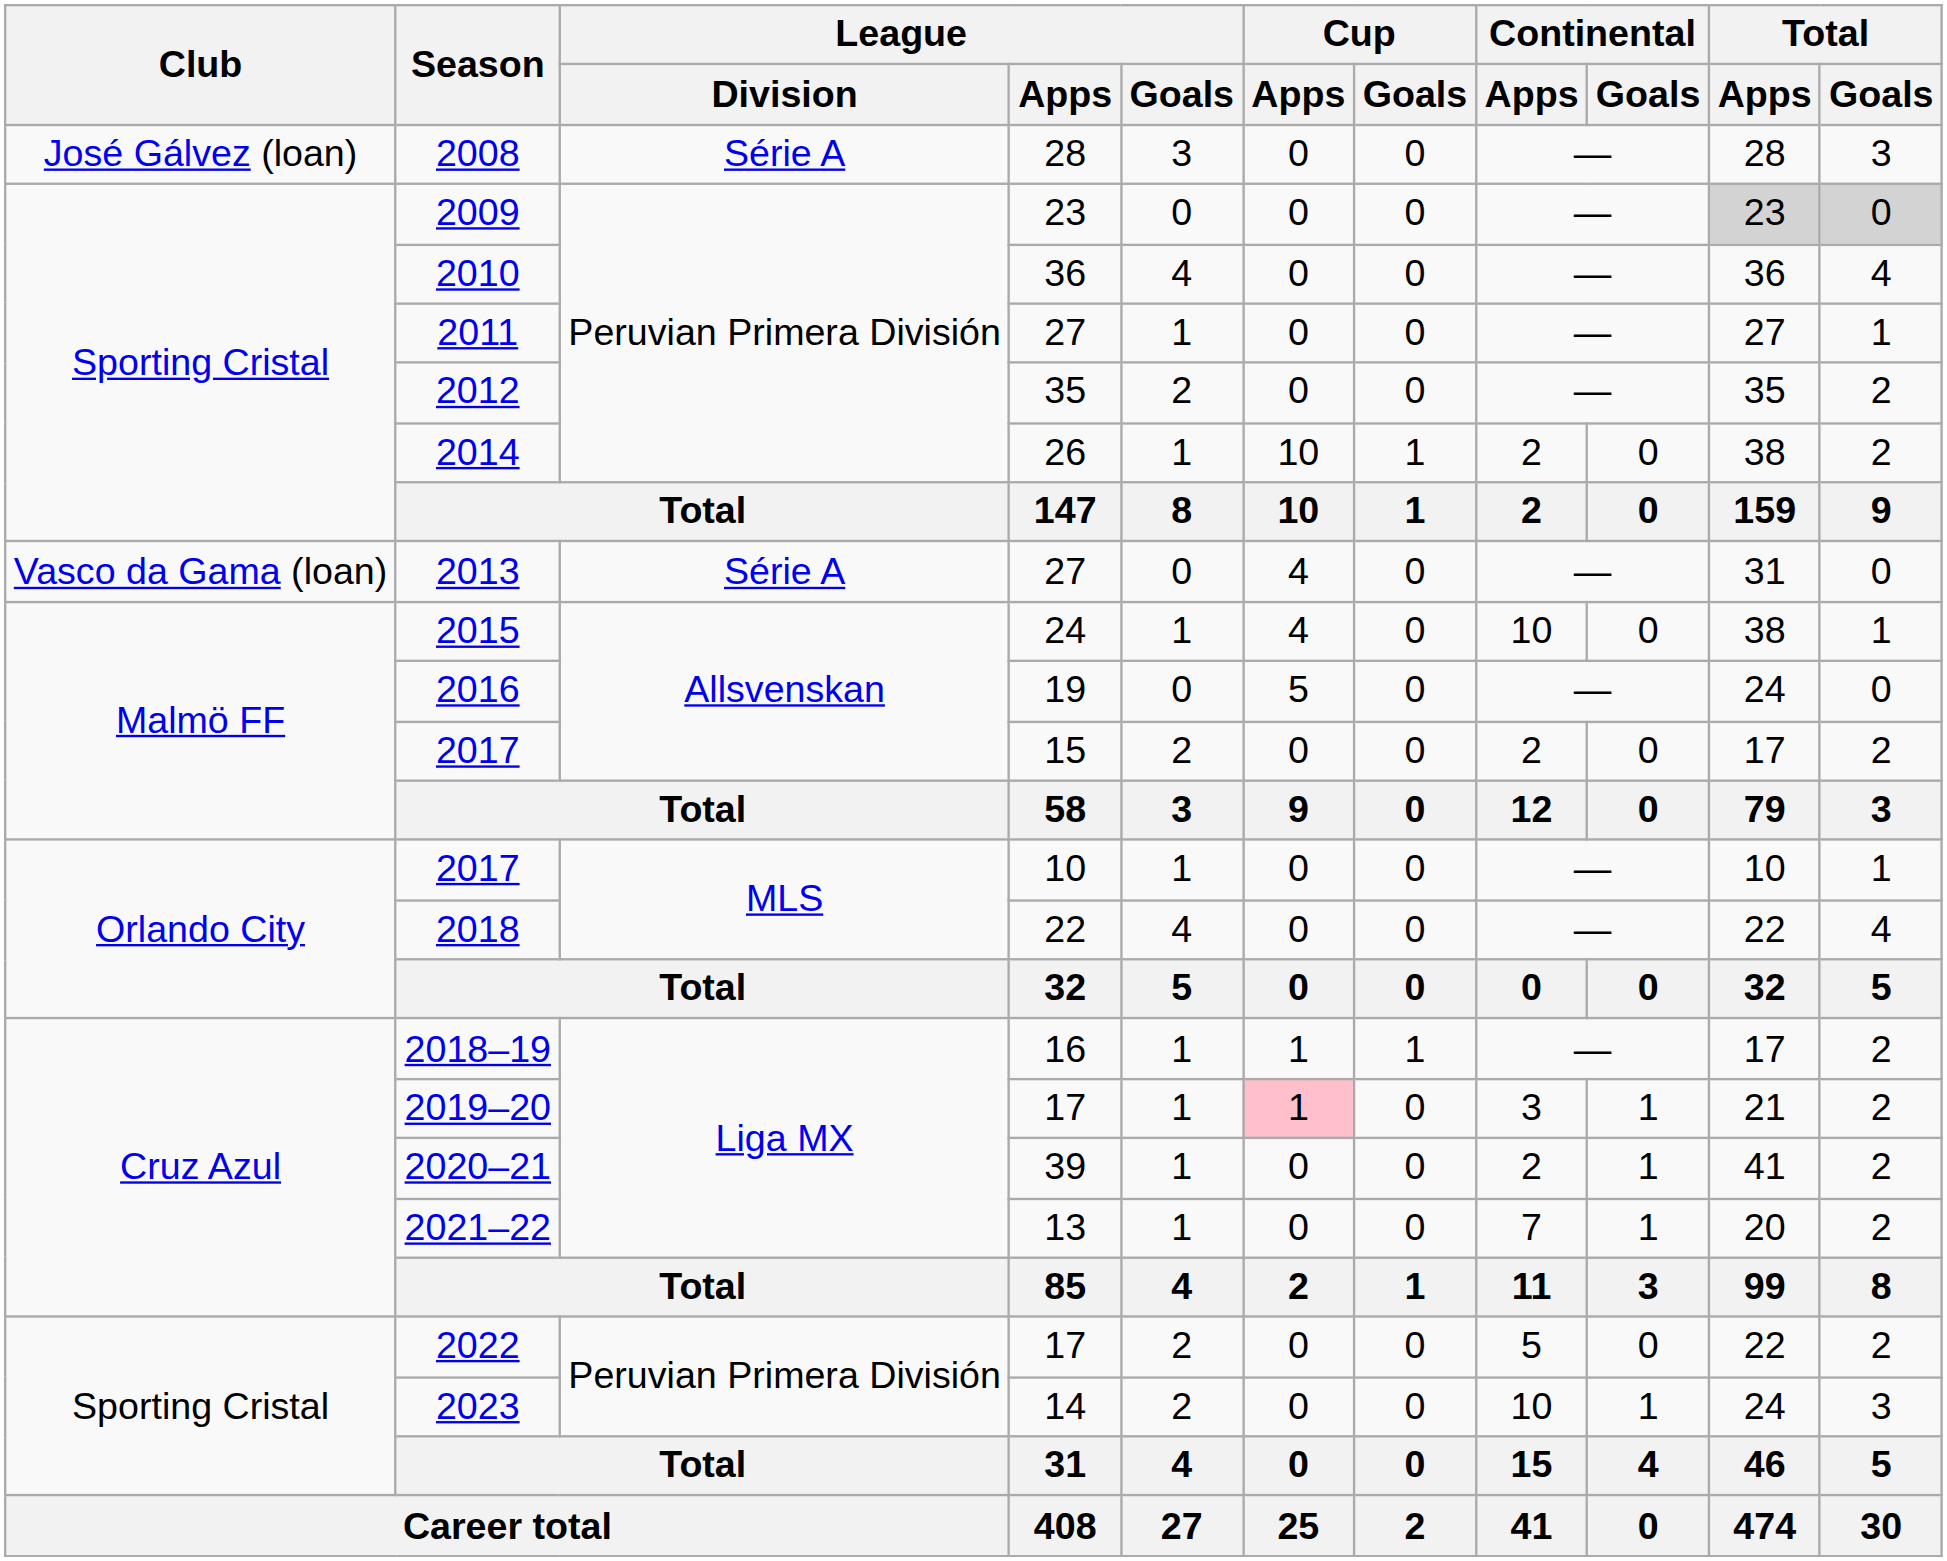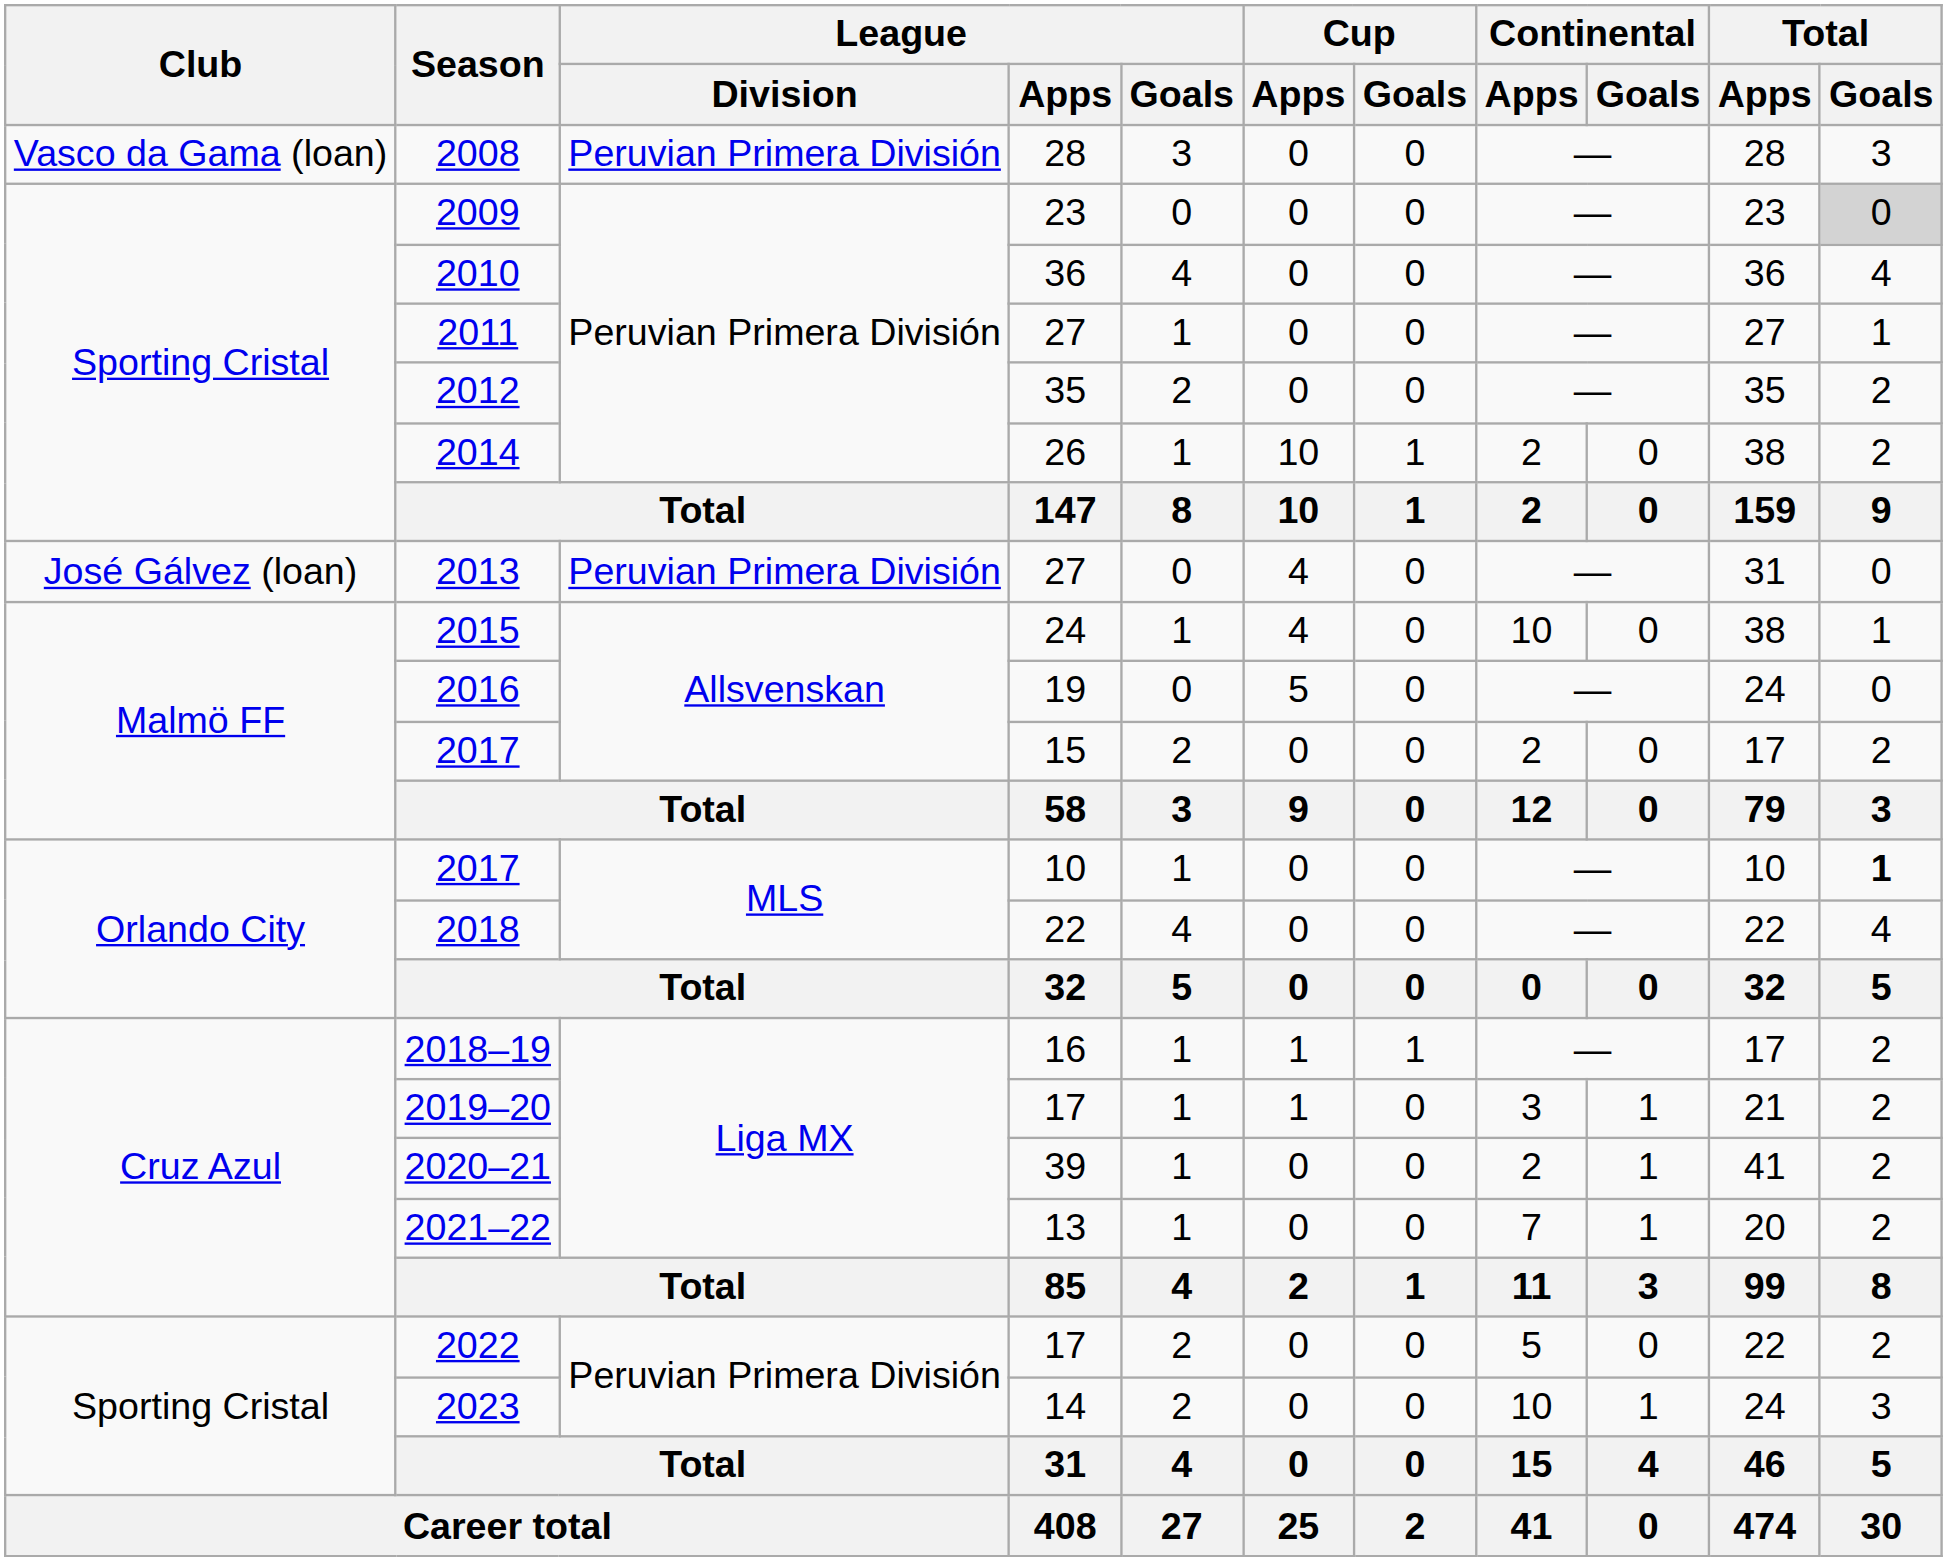2008 | Club: José Gálvez (loan) -> Vasco da Gama (loan)
2008 | League / Division: Série A -> Peruvian Primera División
2009 | Total / Apps: lightgrey background -> no background
2013 | Club: Vasco da Gama (loan) -> José Gálvez (loan)
2013 | League / Division: Série A -> Peruvian Primera División
2017 / 10 | Total / Goals: normal -> bold
2019–20 | Cup / Apps: pink background -> no background
